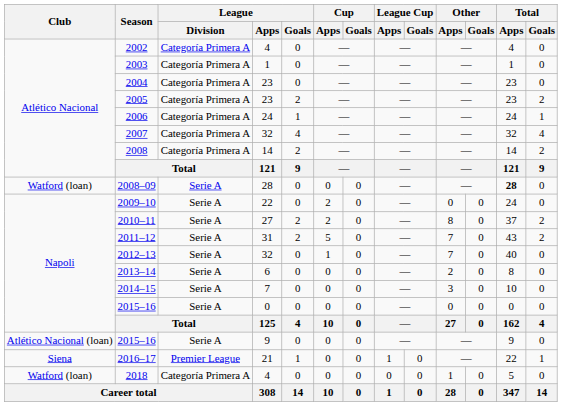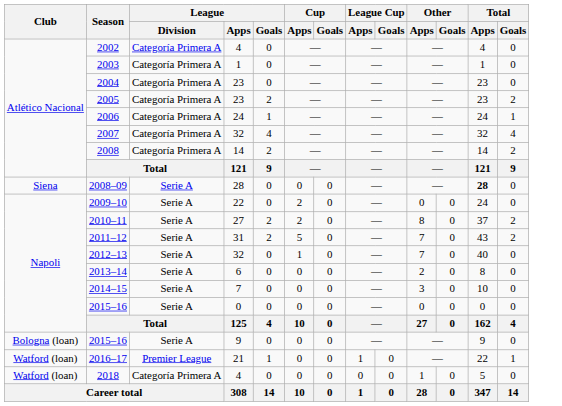2008–09 | Club: Watford (loan) -> Siena
2015–16 / 9 | Club: Atlético Nacional (loan) -> Bologna (loan)
2016–17 | Club: Siena -> Watford (loan)
